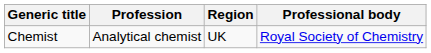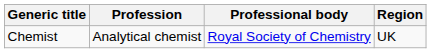columns swapped: Professional body <-> Region
